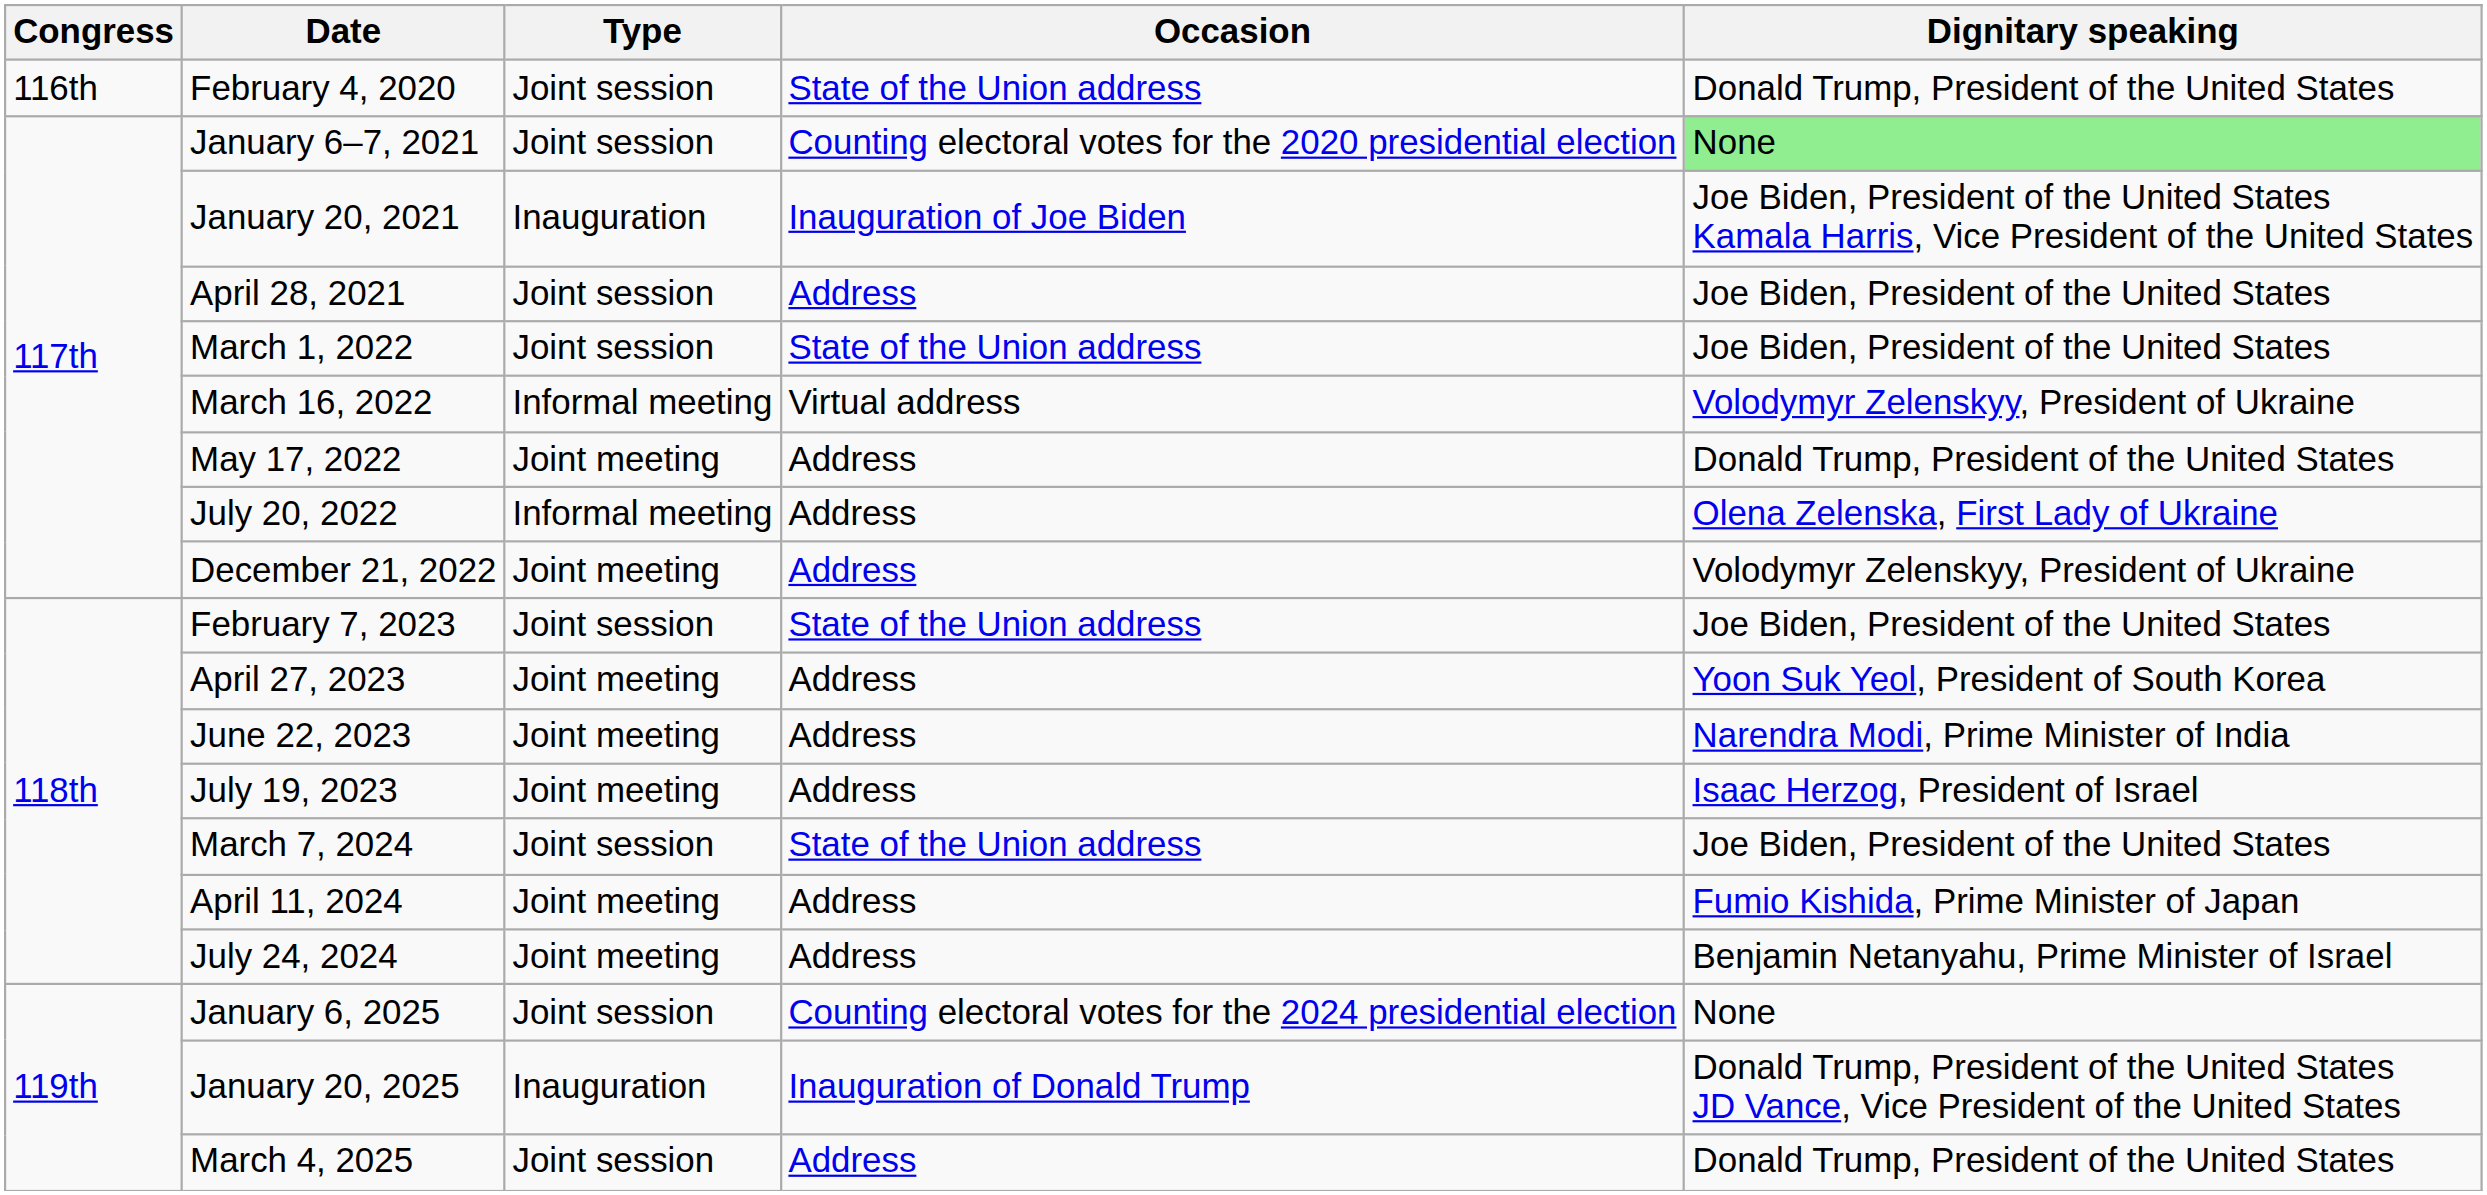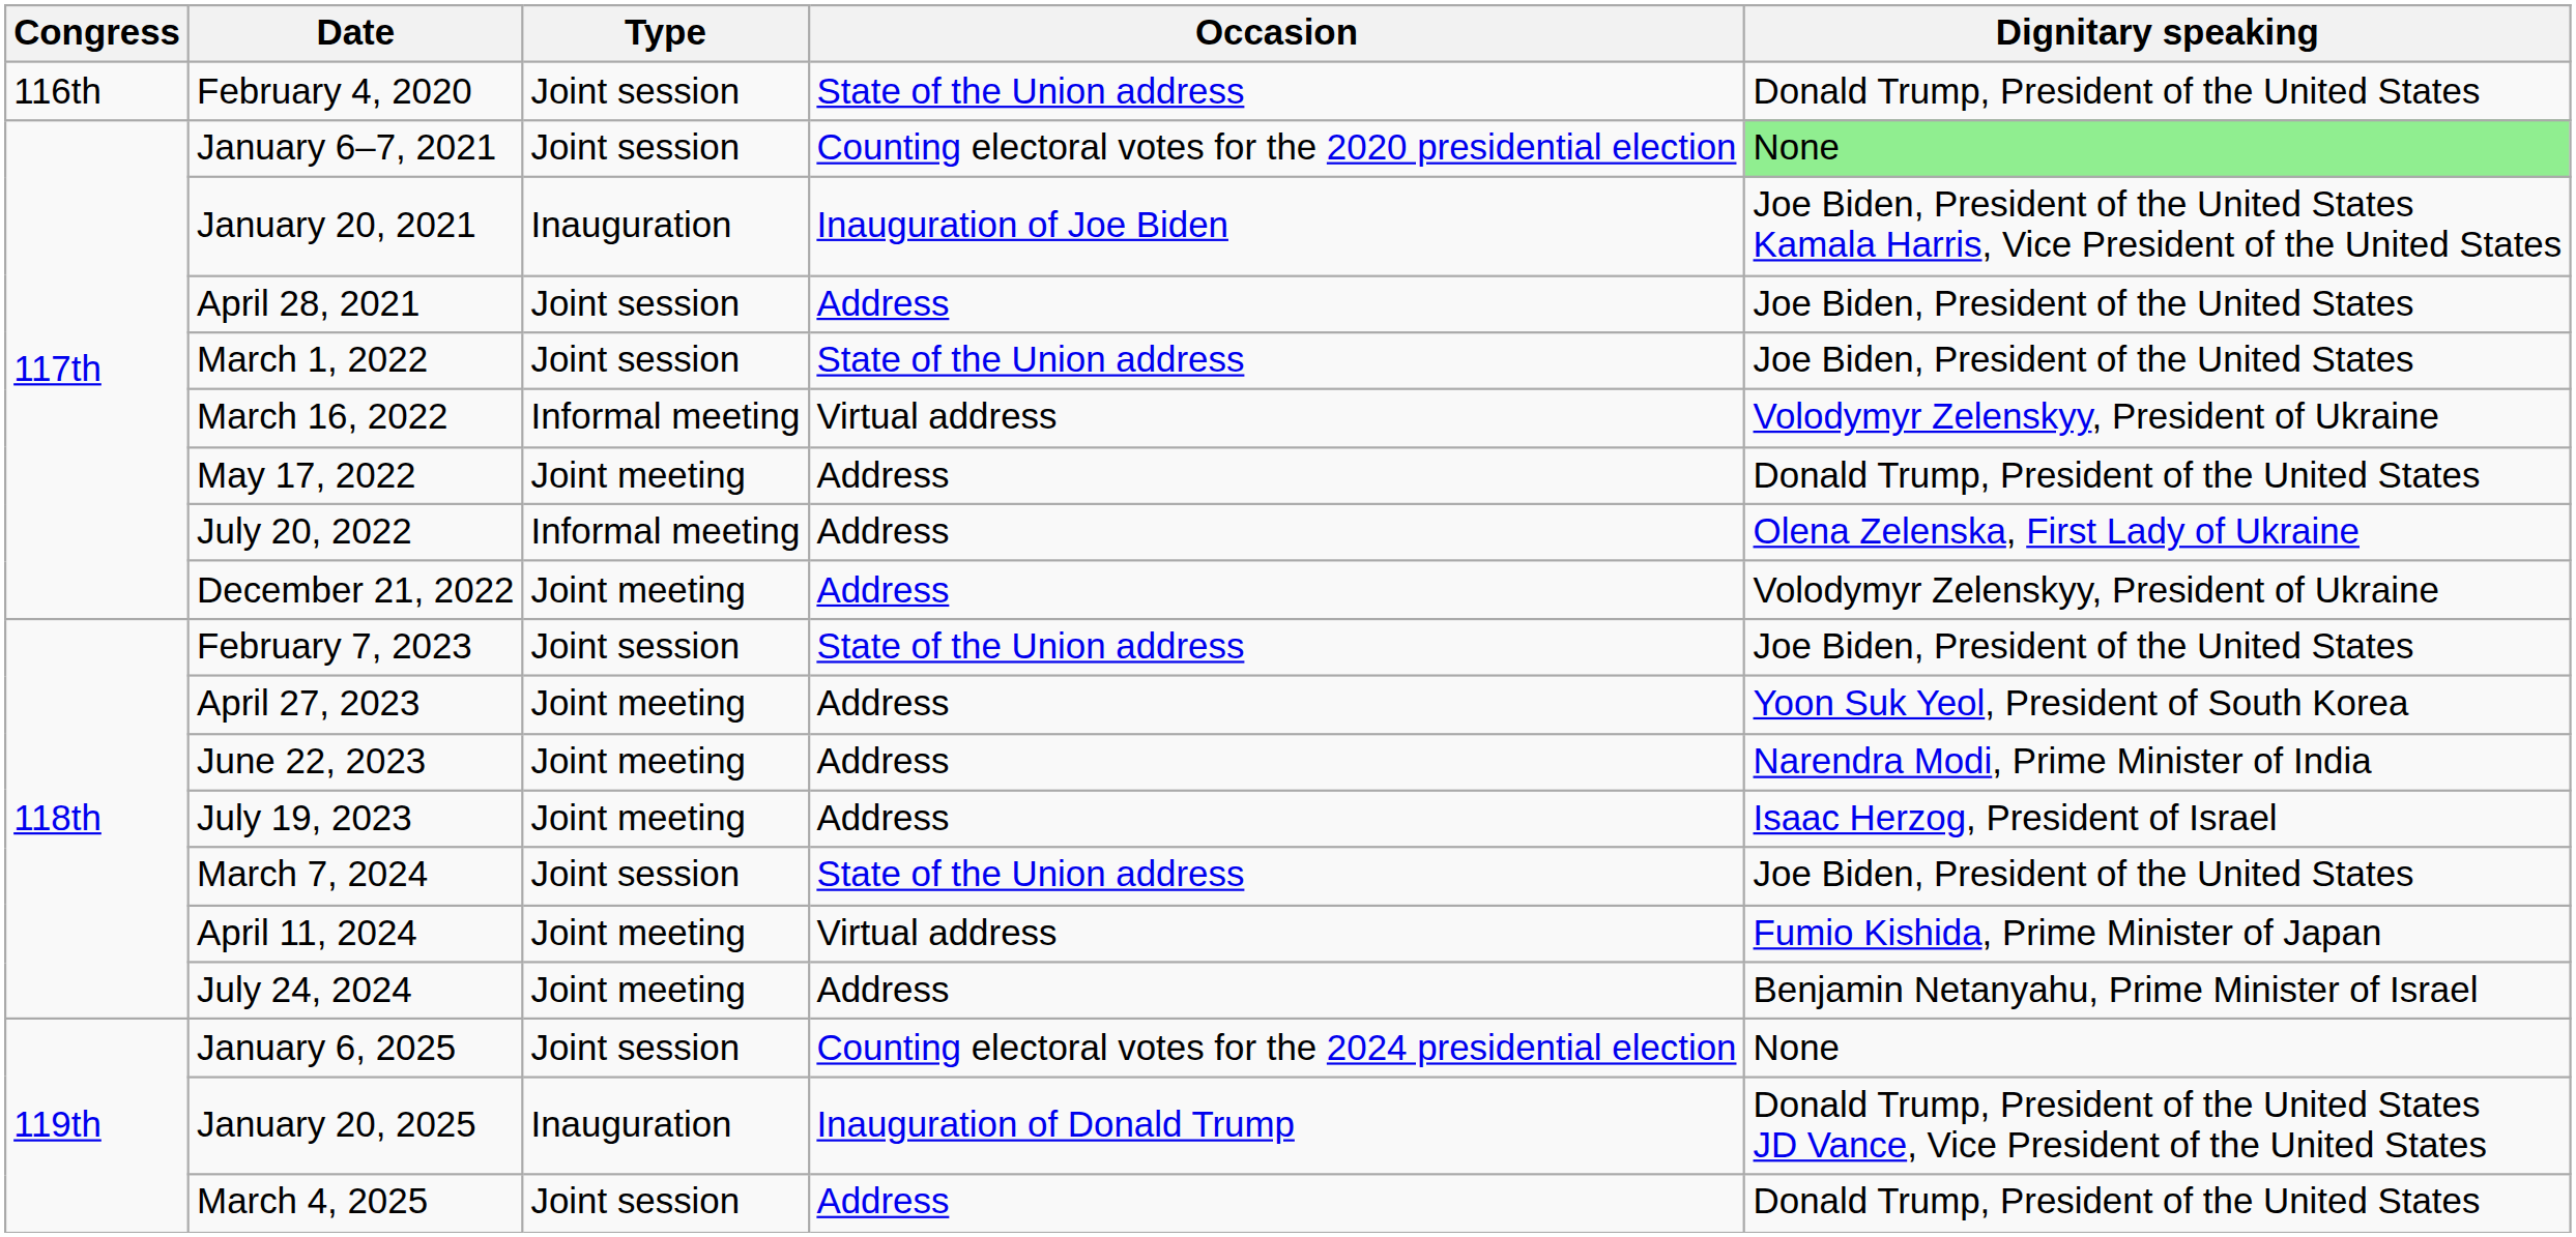April 11, 2024 | Occasion: Address -> Virtual address
